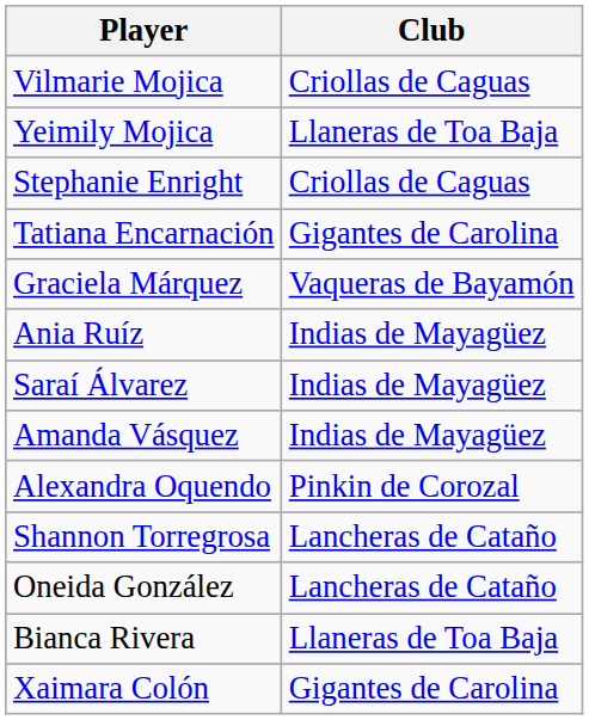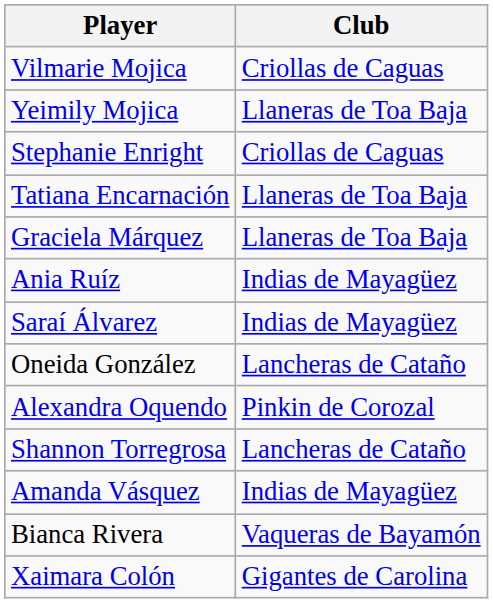Tatiana Encarnación | Club: Gigantes de Carolina -> Llaneras de Toa Baja
Graciela Márquez | Club: Vaqueras de Bayamón -> Llaneras de Toa Baja
rows swapped: Oneida González <-> Amanda Vásquez
Bianca Rivera | Club: Llaneras de Toa Baja -> Vaqueras de Bayamón
